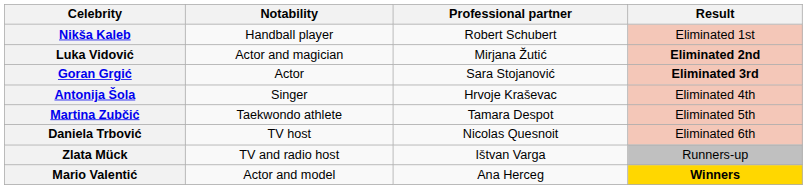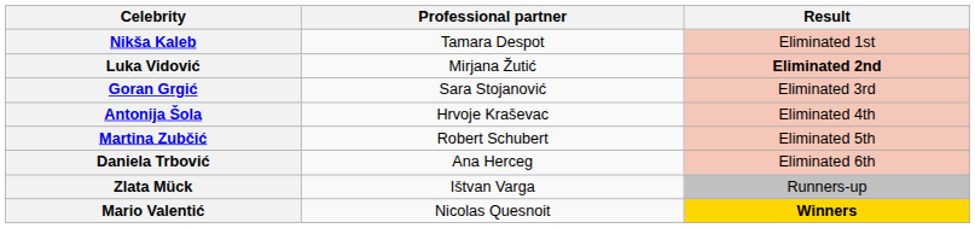- column: Notability | Handball player | Actor and magician | Actor | Singer | Taekwondo athlete | TV host | TV and radio host | Actor and model
Nikša Kaleb | Professional partner: Robert Schubert -> Tamara Despot
Goran Grgić | Result: bold -> normal
Martina Zubčić | Professional partner: Tamara Despot -> Robert Schubert
Daniela Trbović | Professional partner: Nicolas Quesnoit -> Ana Herceg
Mario Valentić | Professional partner: Ana Herceg -> Nicolas Quesnoit
